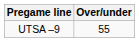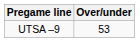UTSA –9 | Over/under: 55 -> 53
